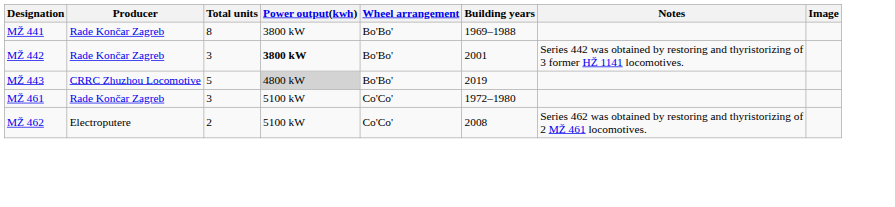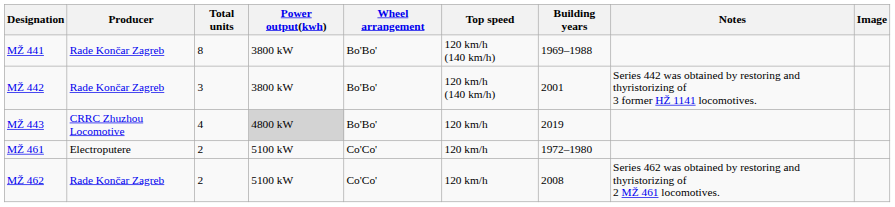+ column: Top speed | 120 km/h (140 km/h) | 120 km/h (140 km/h) | 120 km/h | 120 km/h | 120 km/h
MŽ 442 | Power output(kwh): bold -> normal
MŽ 443 | Total units: 5 -> 4
MŽ 461 | Producer: Rade Končar Zagreb -> Electroputere
MŽ 461 | Total units: 3 -> 2
MŽ 462 | Producer: Electroputere -> Rade Končar Zagreb
